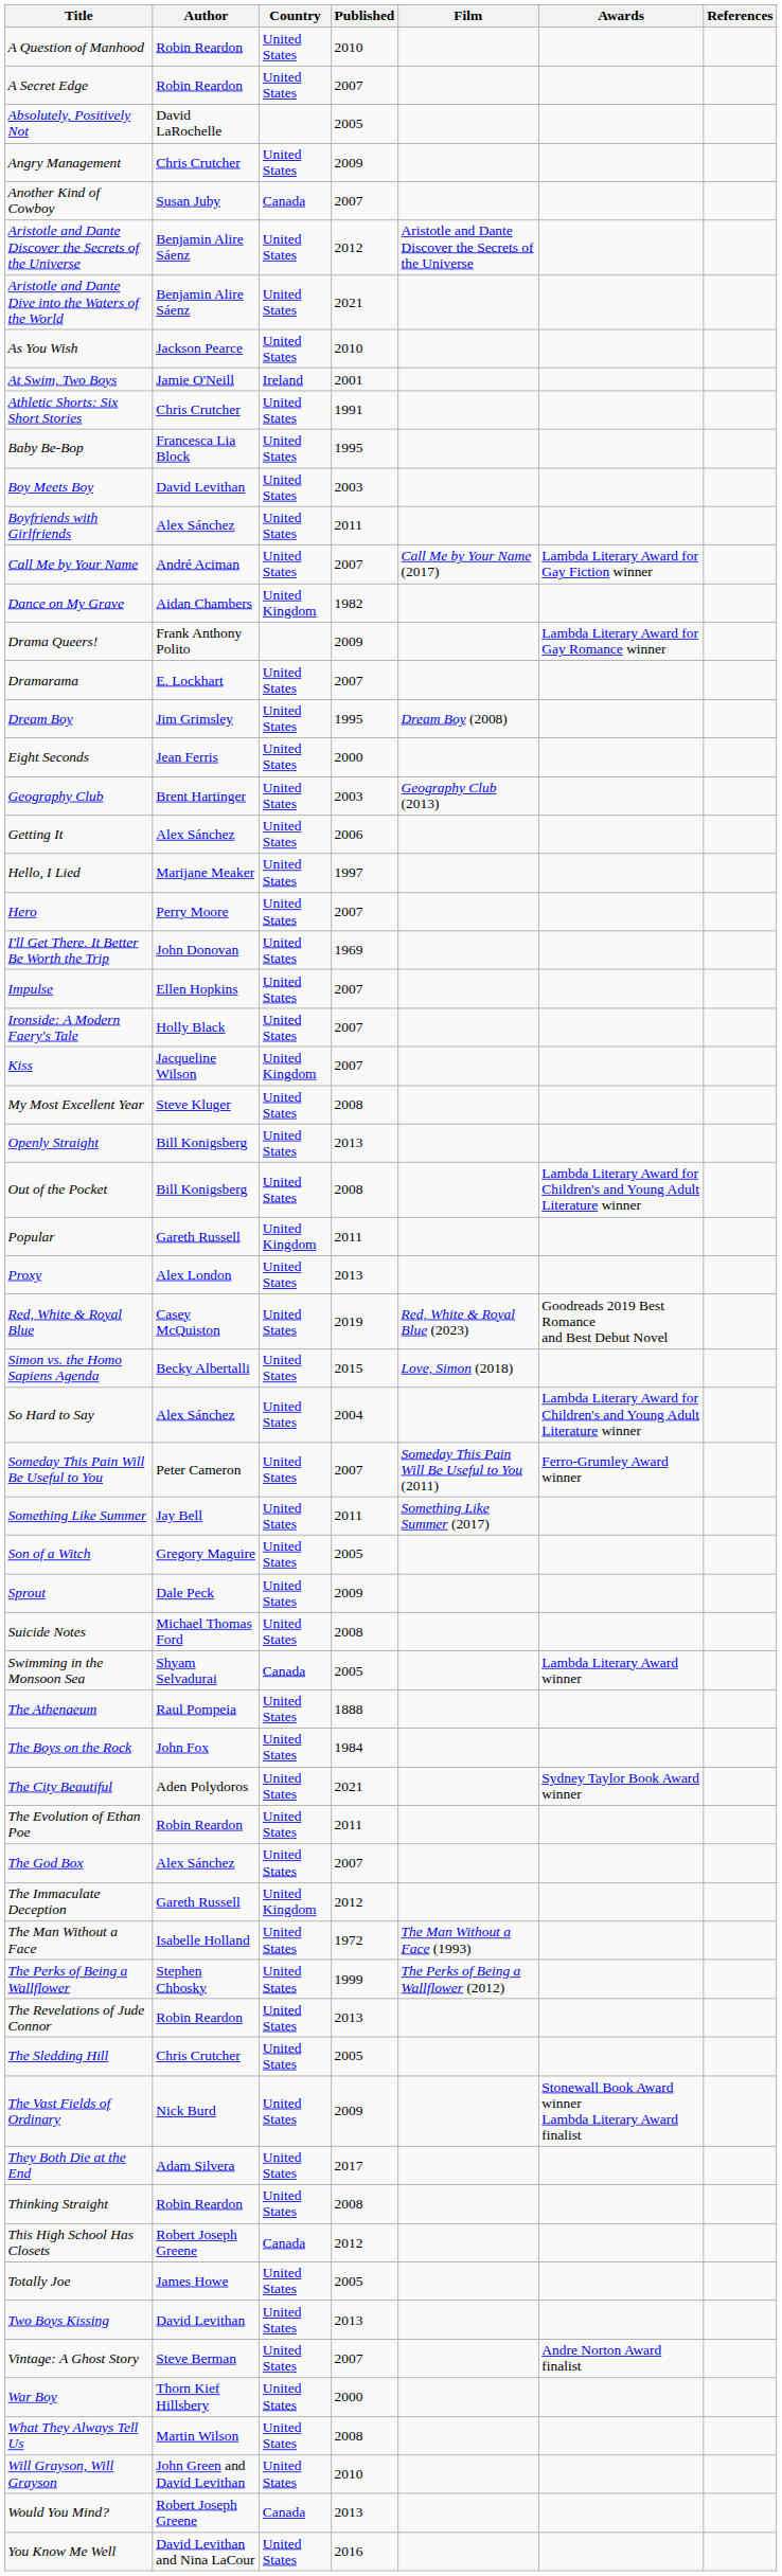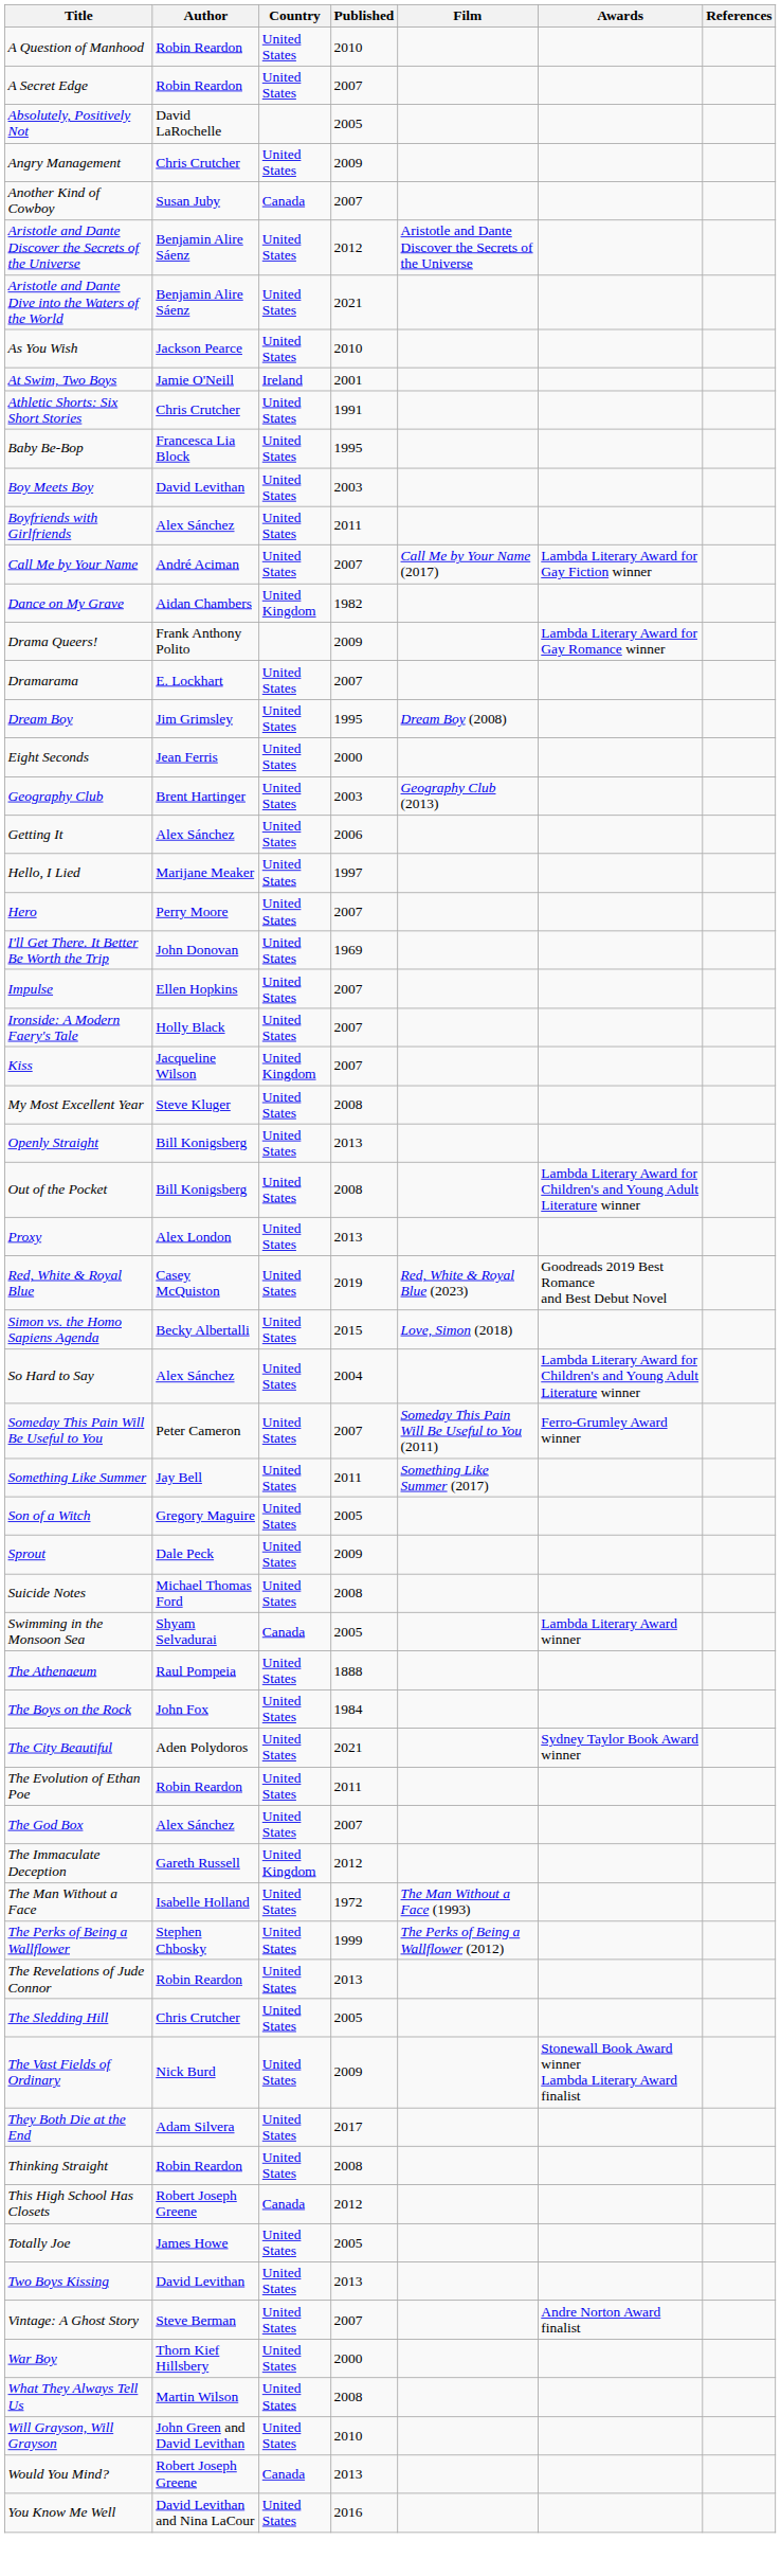- row: Popular | Gareth Russell | United Kingdom | 2011
